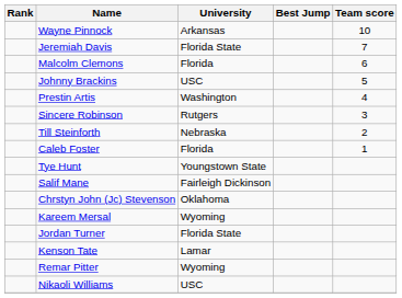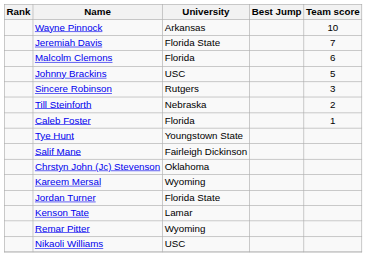- row: Prestin Artis | Washington | 4
